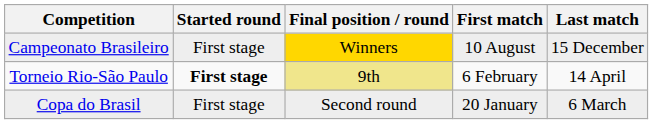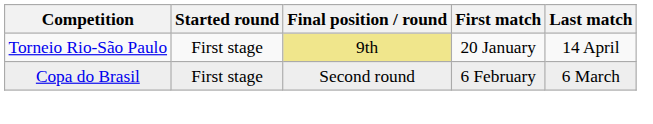- row: Campeonato Brasileiro | First stage | Winners | 10 August | 15 December
Torneio Rio-São Paulo | Started round: bold -> normal
Torneio Rio-São Paulo | First match: 6 February -> 20 January
Copa do Brasil | First match: 20 January -> 6 February
